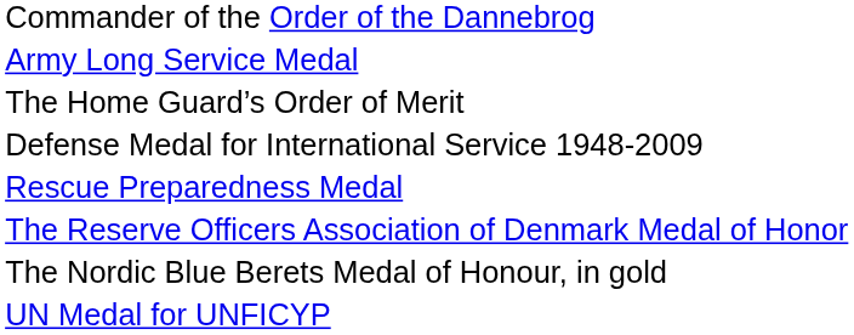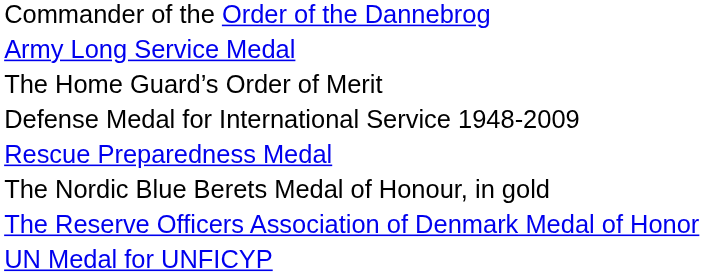rows swapped: The Reserve Officers Association of Denmark Medal of Honor <-> The Nordic Blue Berets Medal of Honour, in gold
